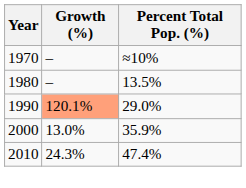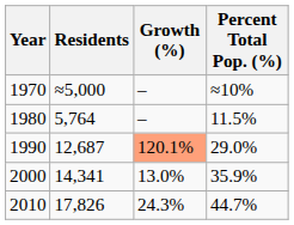+ column: Residents | ≈5,000 | 5,764 | 12,687 | 14,341 | 17,826
1980 | Percent Total Pop. (%): 13.5% -> 11.5%
2010 | Percent Total Pop. (%): 47.4% -> 44.7%
